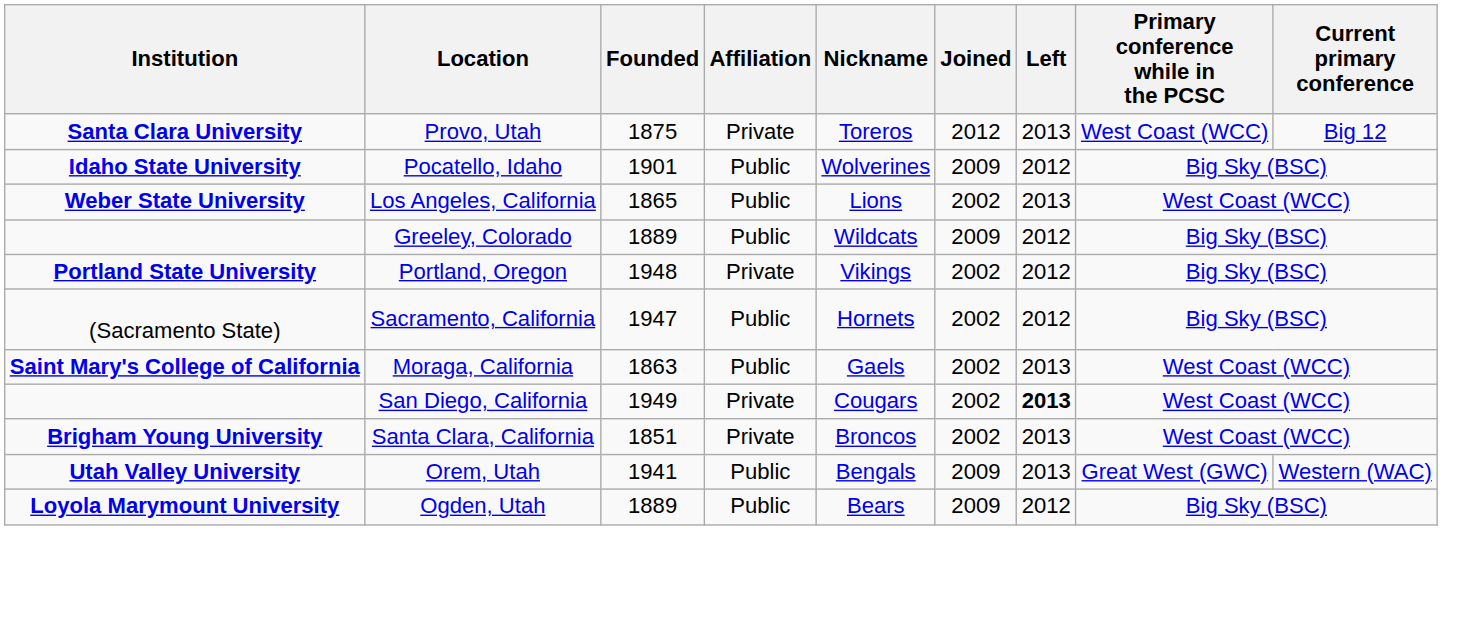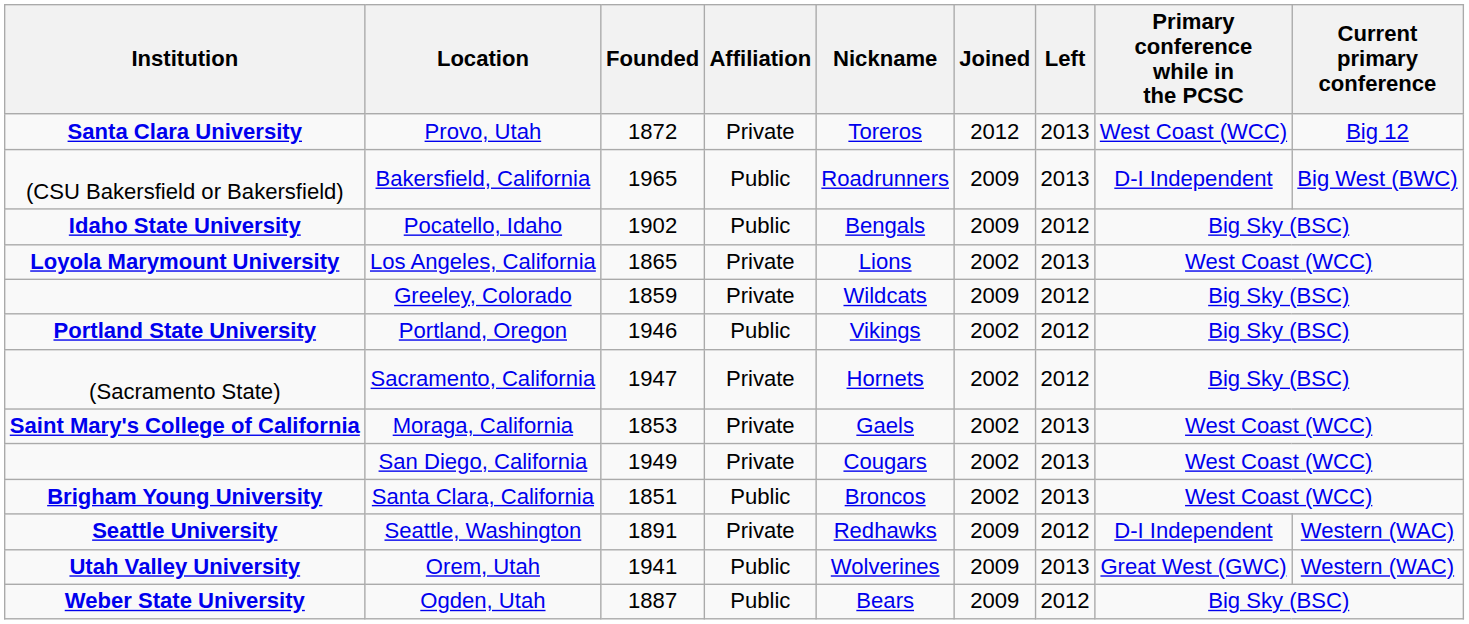Provo, Utah | Founded: 1875 -> 1872
+ row: (CSU Bakersfield or Bakersfield) | Bakersfield, California | 1965 | Public | Roadrunners | 2009 | 2013 | D-I Independent | Big West (BWC)
Pocatello, Idaho | Founded: 1901 -> 1902
Pocatello, Idaho | Nickname: Wolverines -> Bengals
Los Angeles, California | Institution: Weber State University -> Loyola Marymount University
Los Angeles, California | Affiliation: Public -> Private
Greeley, Colorado | Founded: 1889 -> 1859
Greeley, Colorado | Affiliation: Public -> Private
Portland, Oregon | Founded: 1948 -> 1946
Portland, Oregon | Affiliation: Private -> Public
Sacramento, California | Affiliation: Public -> Private
Moraga, California | Founded: 1863 -> 1853
Moraga, California | Affiliation: Public -> Private
San Diego, California | Left: bold -> normal
Santa Clara, California | Affiliation: Private -> Public
+ row: Seattle University | Seattle, Washington | 1891 | Private | Redhawks | 2009 | 2012 | D-I Independent | Western (WAC)
Orem, Utah | Nickname: Bengals -> Wolverines
Ogden, Utah | Institution: Loyola Marymount University -> Weber State University
Ogden, Utah | Founded: 1889 -> 1887
